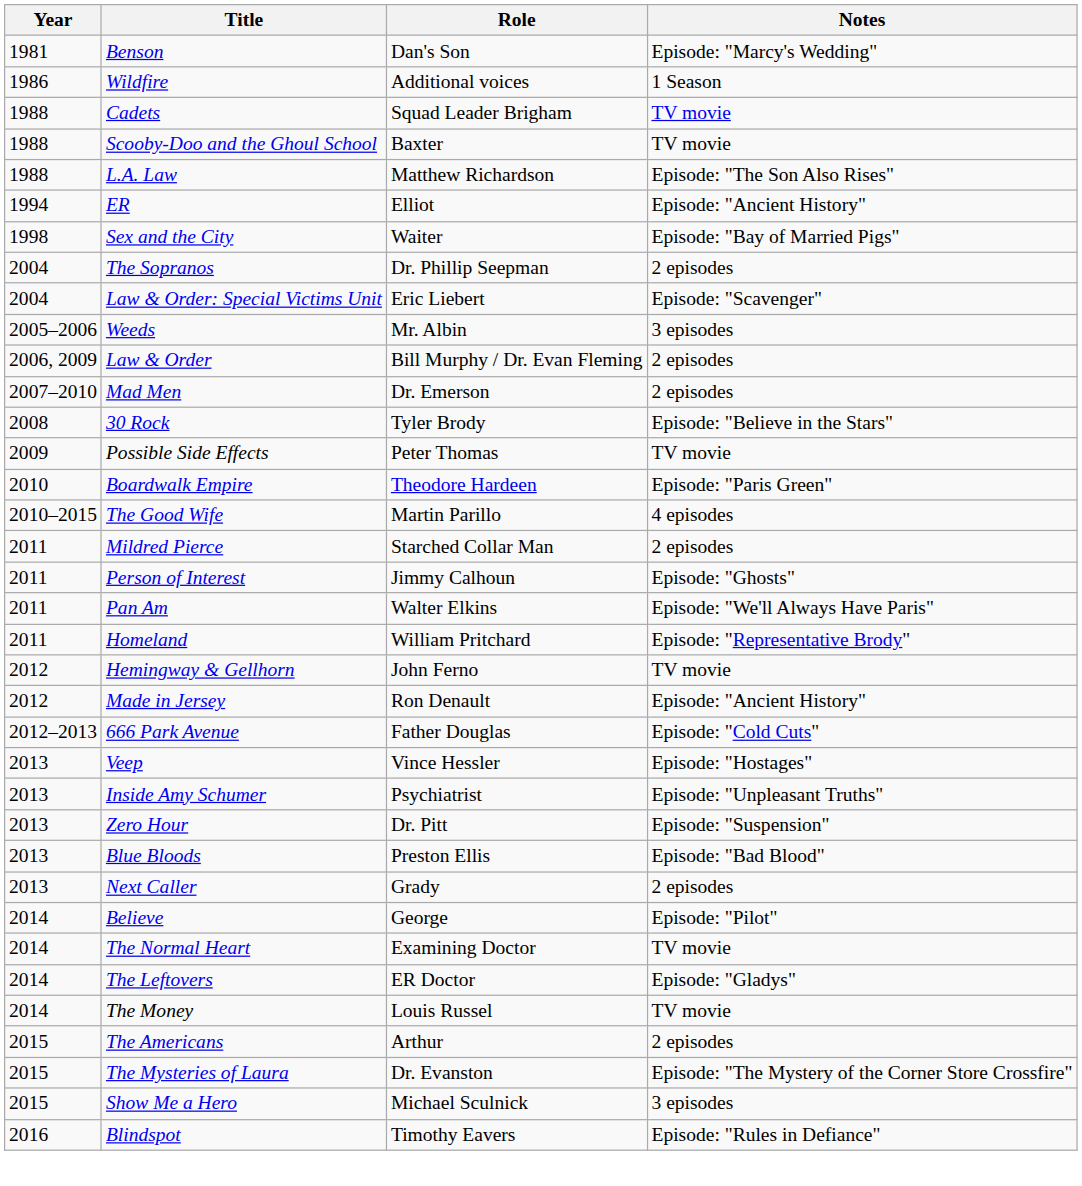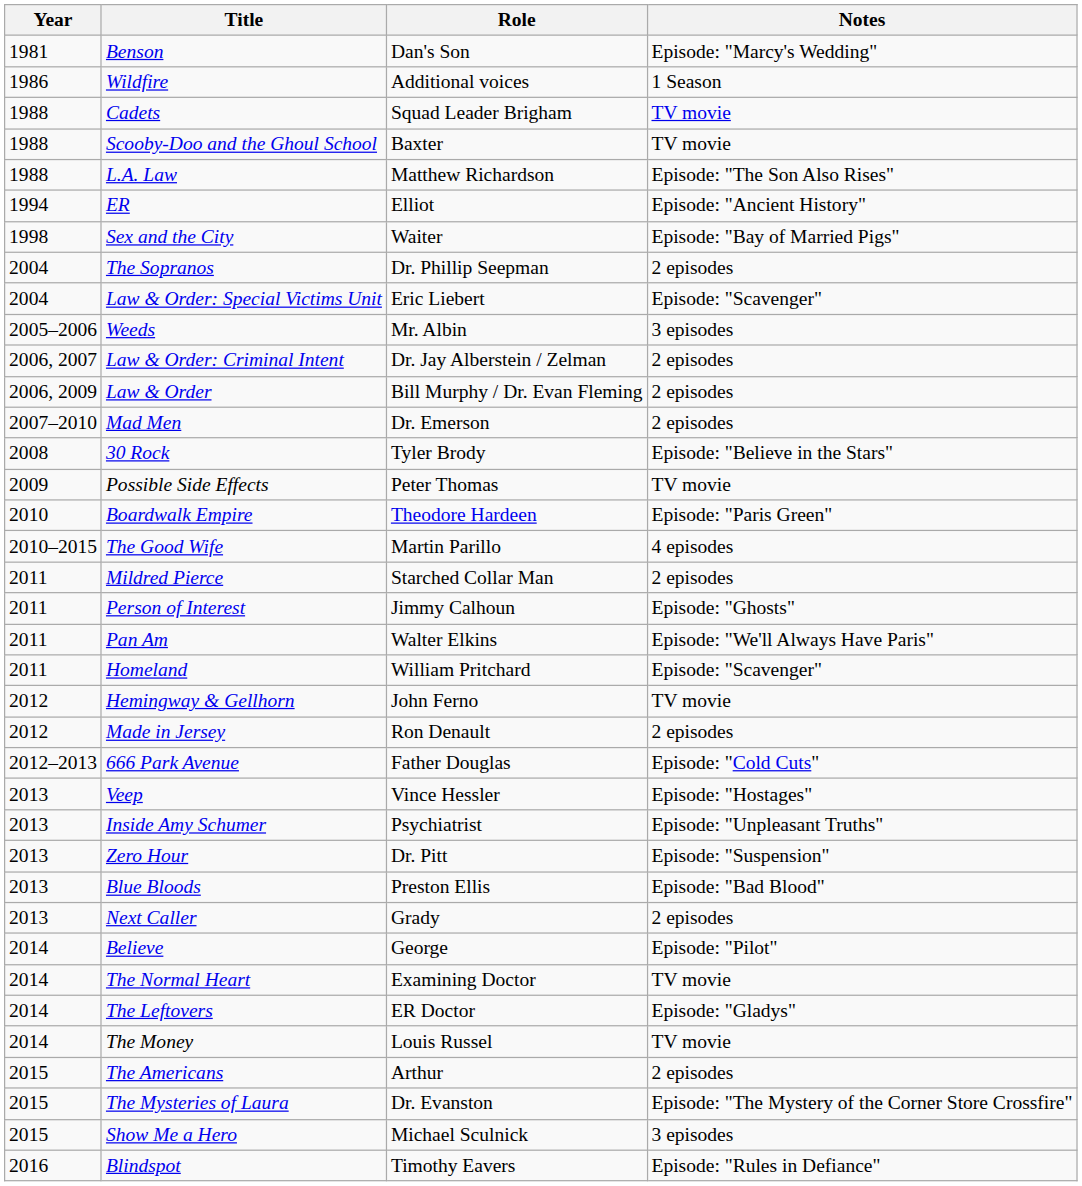+ row: 2006, 2007 | Law & Order: Criminal Intent | Dr. Jay Alberstein / Zelman | 2 episodes
Homeland | Notes: Episode: "Representative Brody" -> Episode: "Scavenger"
Made in Jersey | Notes: Episode: "Ancient History" -> 2 episodes
